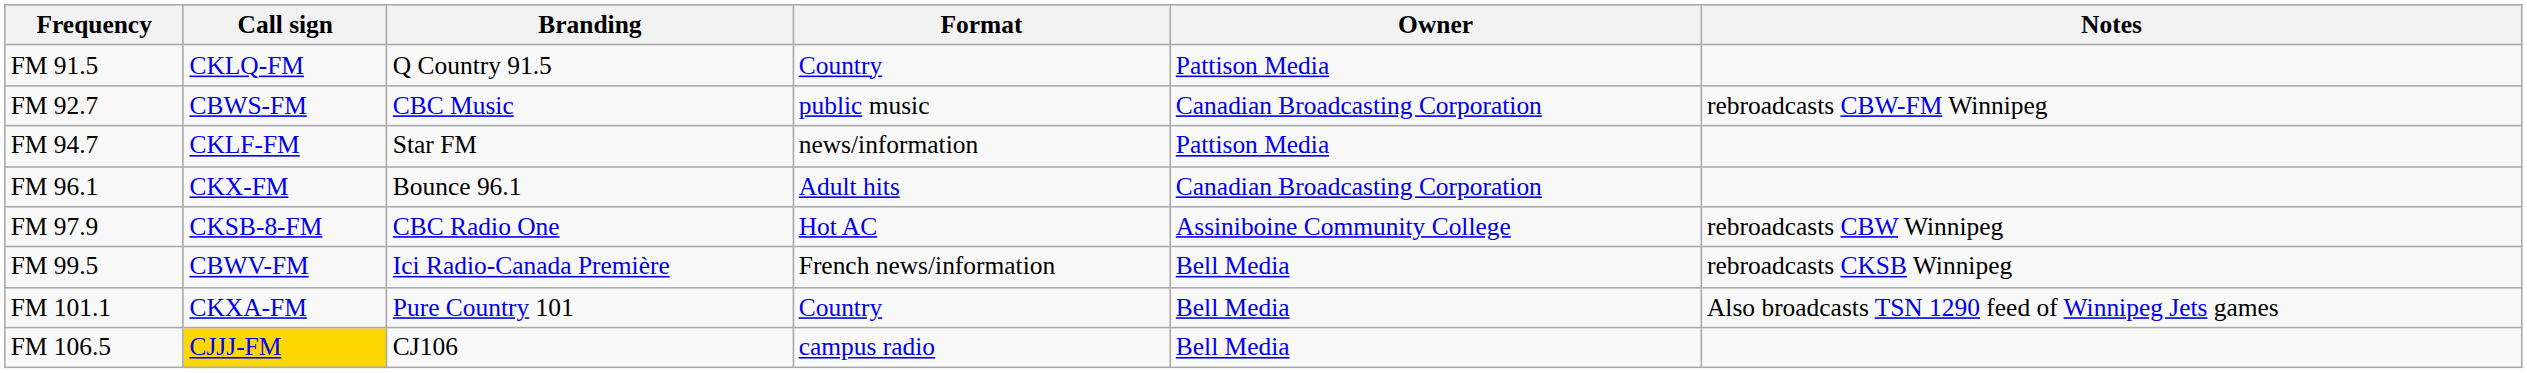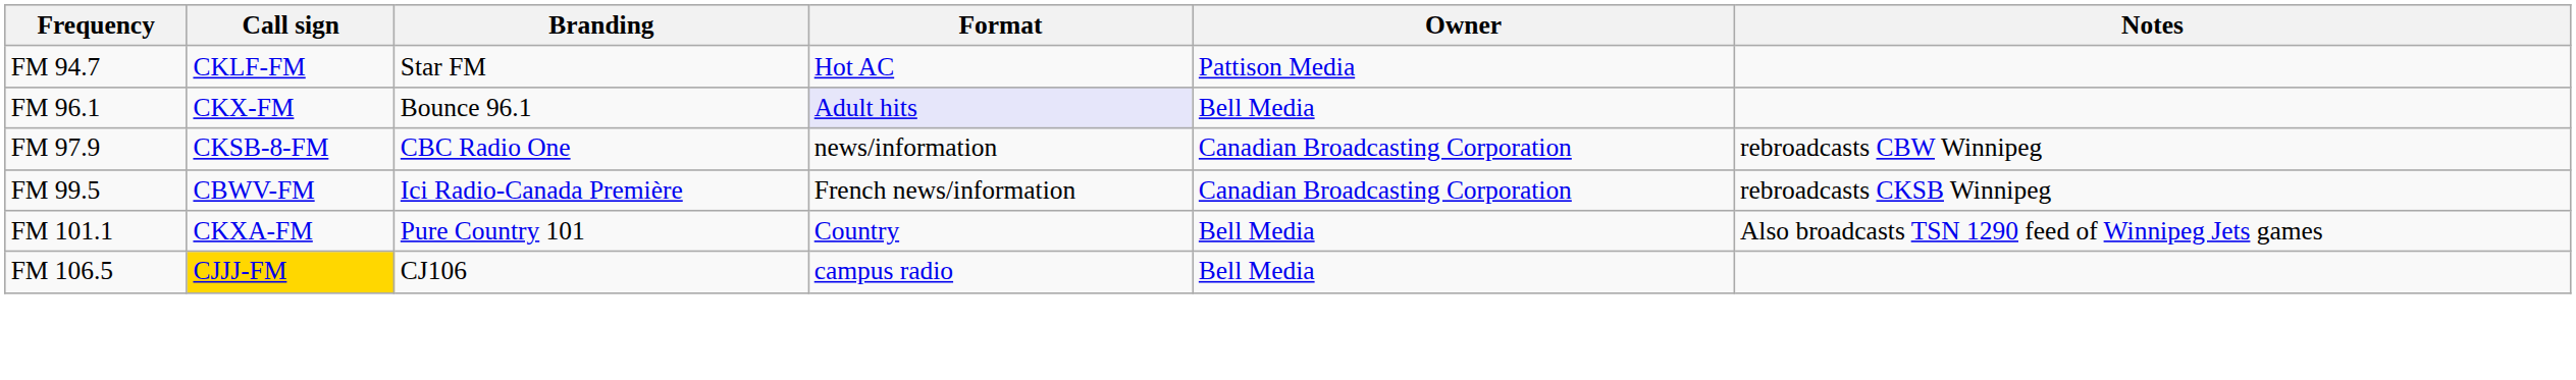- row: FM 91.5 | CKLQ-FM | Q Country 91.5 | Country | Pattison Media
- row: FM 92.7 | CBWS-FM | CBC Music | public music | Canadian Broadcasting Corporation | rebroadcasts CBW-FM Winnipeg
FM 94.7 | Format: news/information -> Hot AC
FM 96.1 | Format: no background -> lavender background
FM 96.1 | Owner: Canadian Broadcasting Corporation -> Bell Media
FM 97.9 | Format: Hot AC -> news/information
FM 97.9 | Owner: Assiniboine Community College -> Canadian Broadcasting Corporation
FM 99.5 | Owner: Bell Media -> Canadian Broadcasting Corporation
